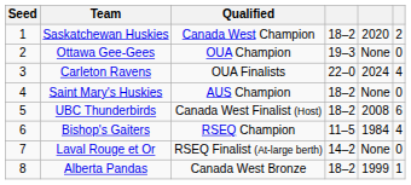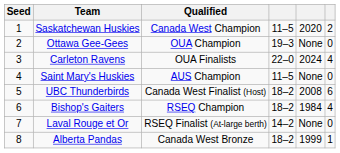Saskatchewan Huskies | column 4: 18–2 -> 11–5
Saint Mary's Huskies | column 4: 18–2 -> 11–5
Bishop's Gaiters | column 4: 11–5 -> 18–2
